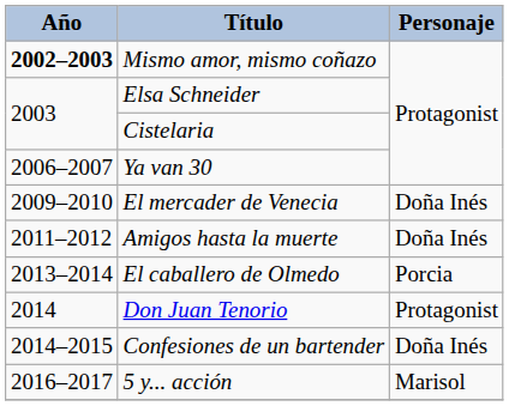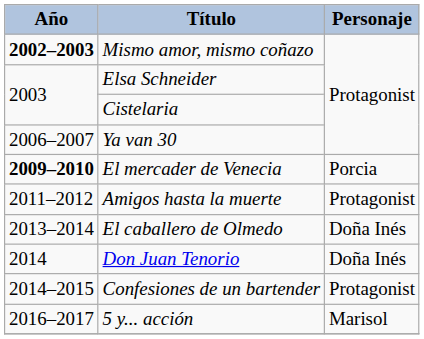El mercader de Venecia | Año: normal -> bold
El mercader de Venecia | Personaje: Doña Inés -> Porcia
Amigos hasta la muerte | Personaje: Doña Inés -> Protagonist
El caballero de Olmedo | Personaje: Porcia -> Doña Inés
Don Juan Tenorio | Personaje: Protagonist -> Doña Inés
Confesiones de un bartender | Personaje: Doña Inés -> Protagonist
